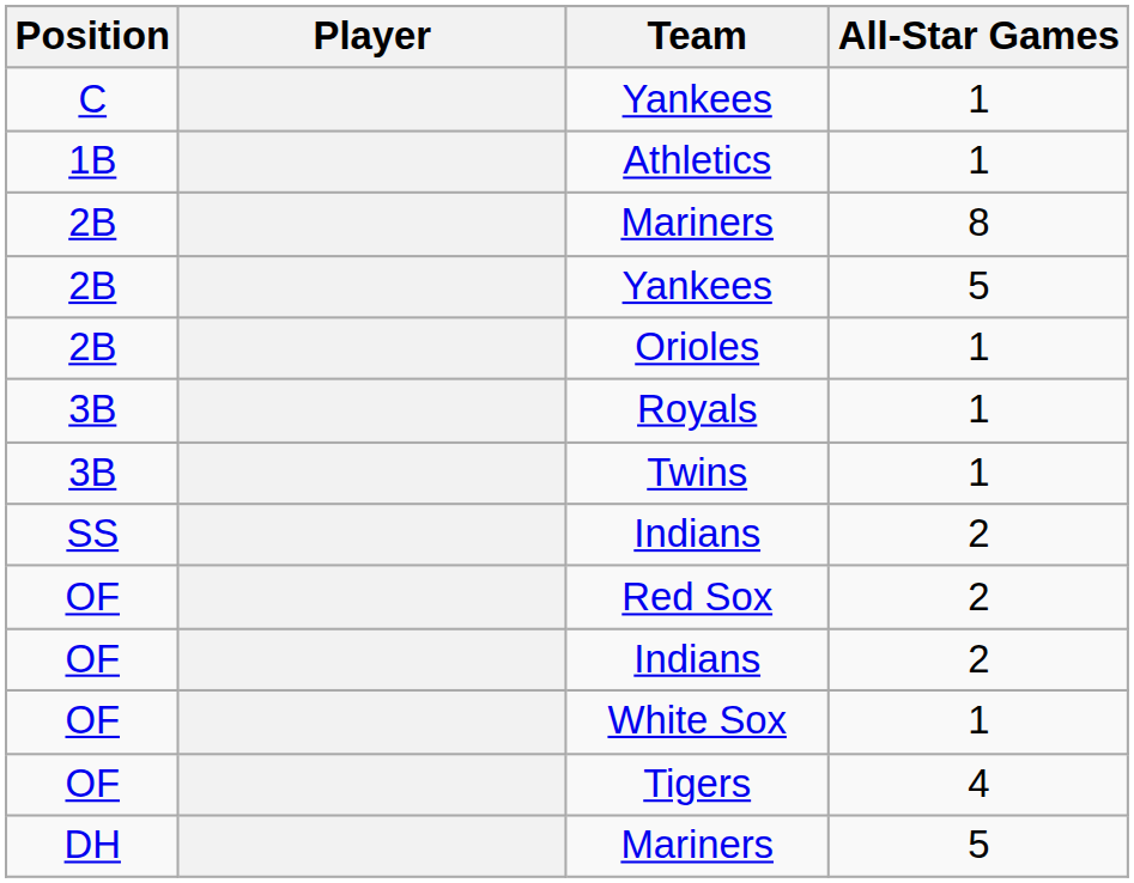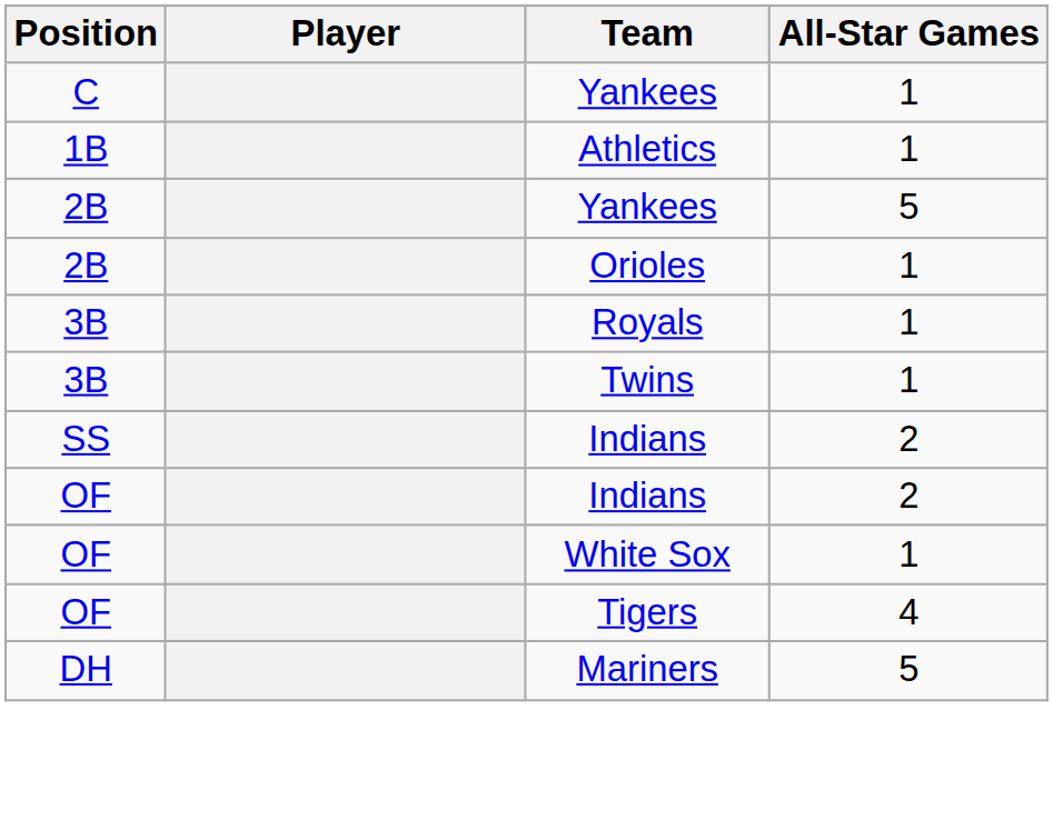- row: 2B | Mariners | 8
- row: OF | Red Sox | 2
